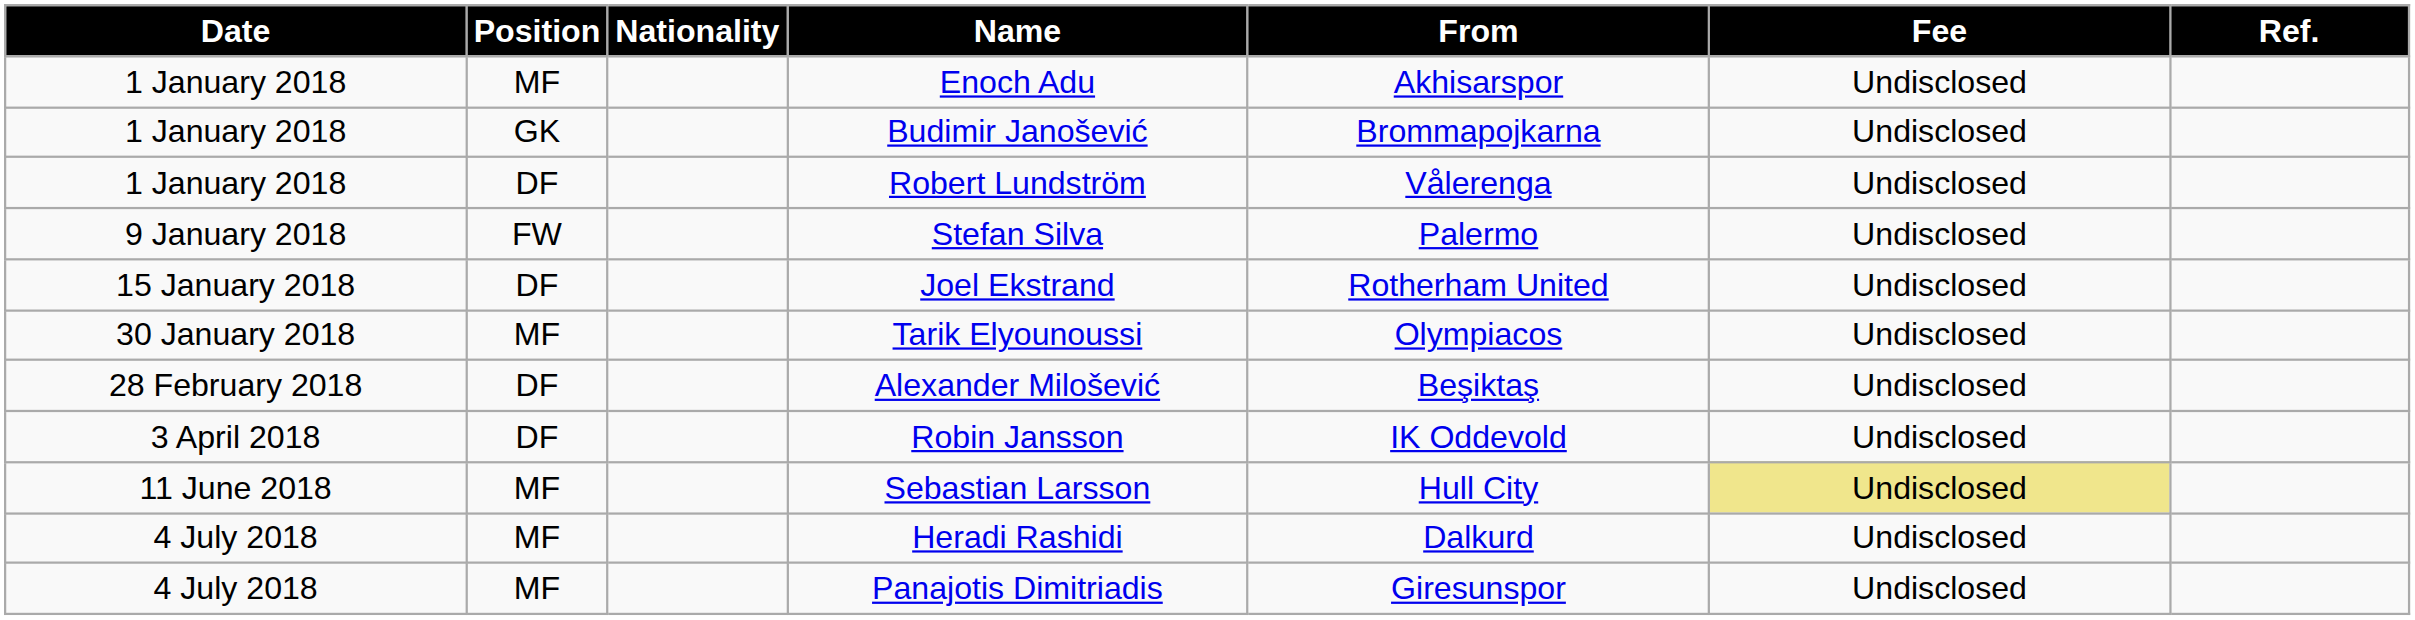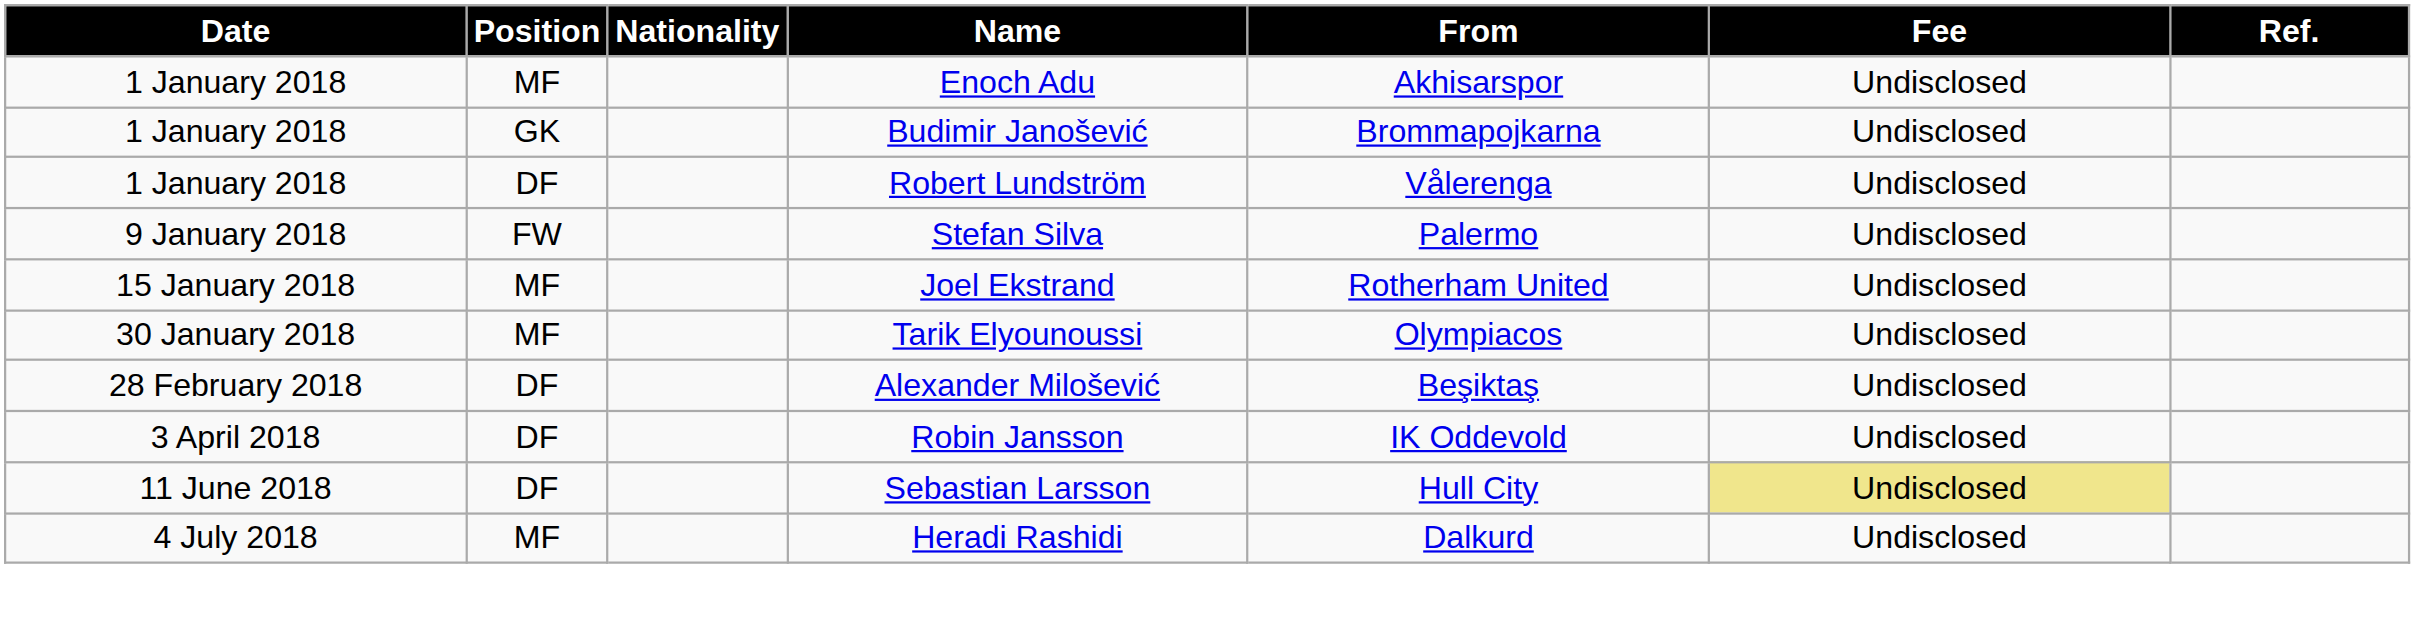Joel Ekstrand | Position: DF -> MF
Sebastian Larsson | Position: MF -> DF
- row: 4 July 2018 | MF | Panajotis Dimitriadis | Giresunspor | Undisclosed
